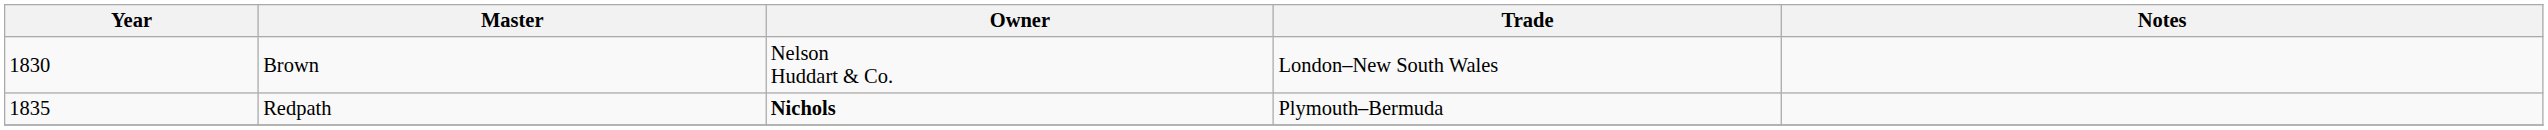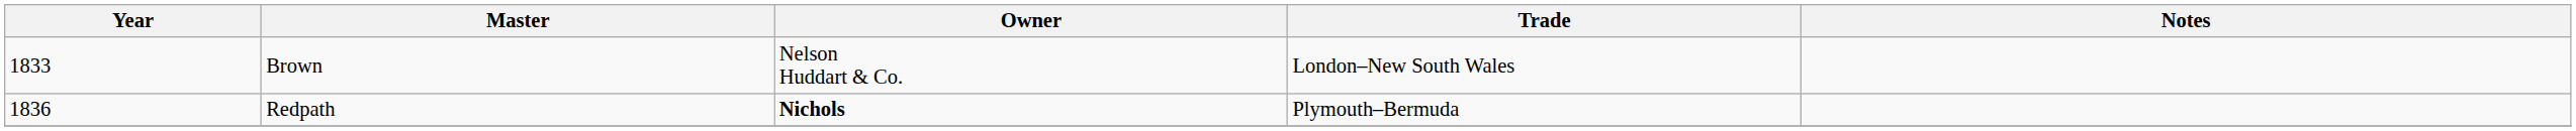Brown | Year: 1830 -> 1833
Redpath | Year: 1835 -> 1836
